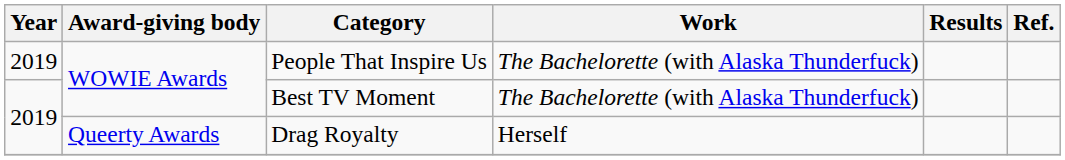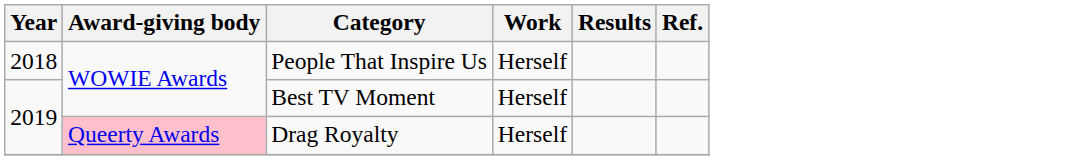People That Inspire Us | Year: 2019 -> 2018
People That Inspire Us | Work: The Bachelorette (with Alaska Thunderfuck) -> Herself
Best TV Moment | Work: The Bachelorette (with Alaska Thunderfuck) -> Herself
Drag Royalty | Award-giving body: no background -> pink background
